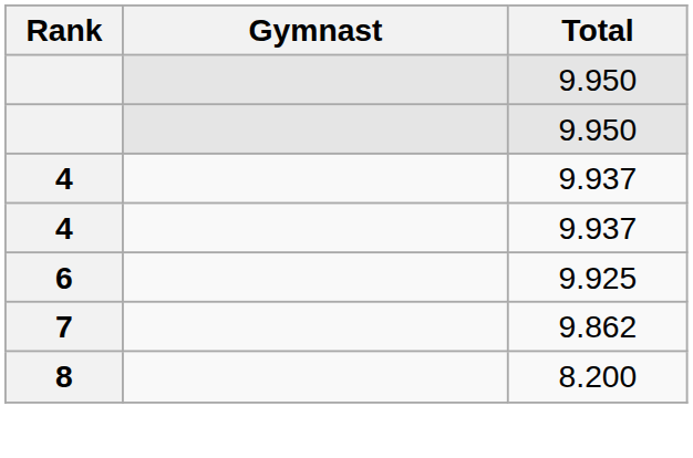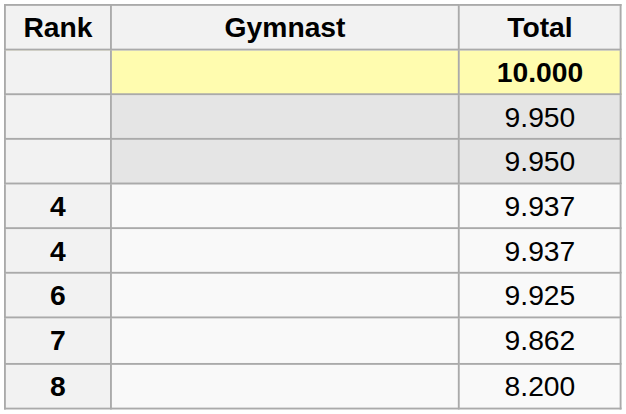+ row: 10.000
